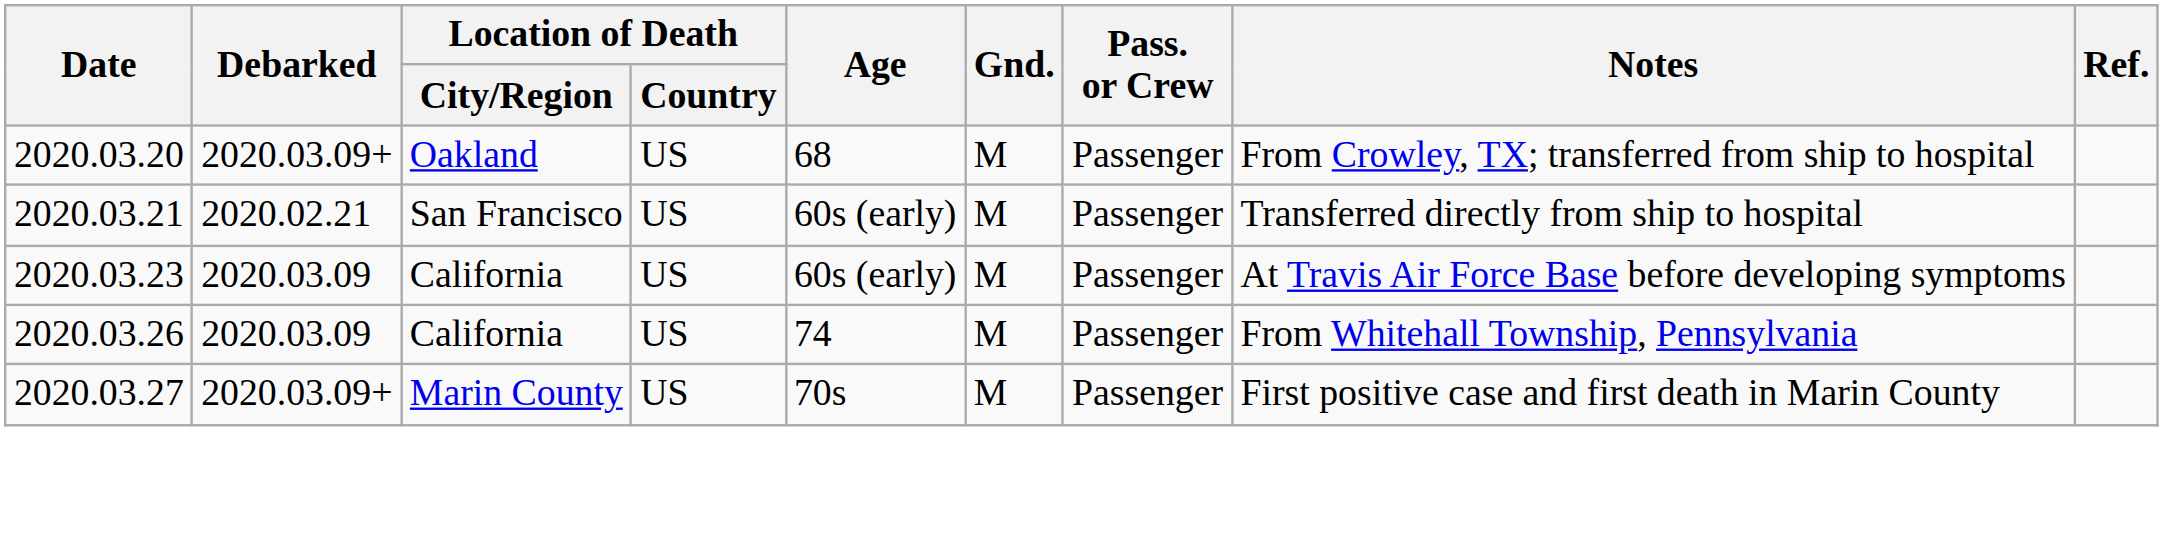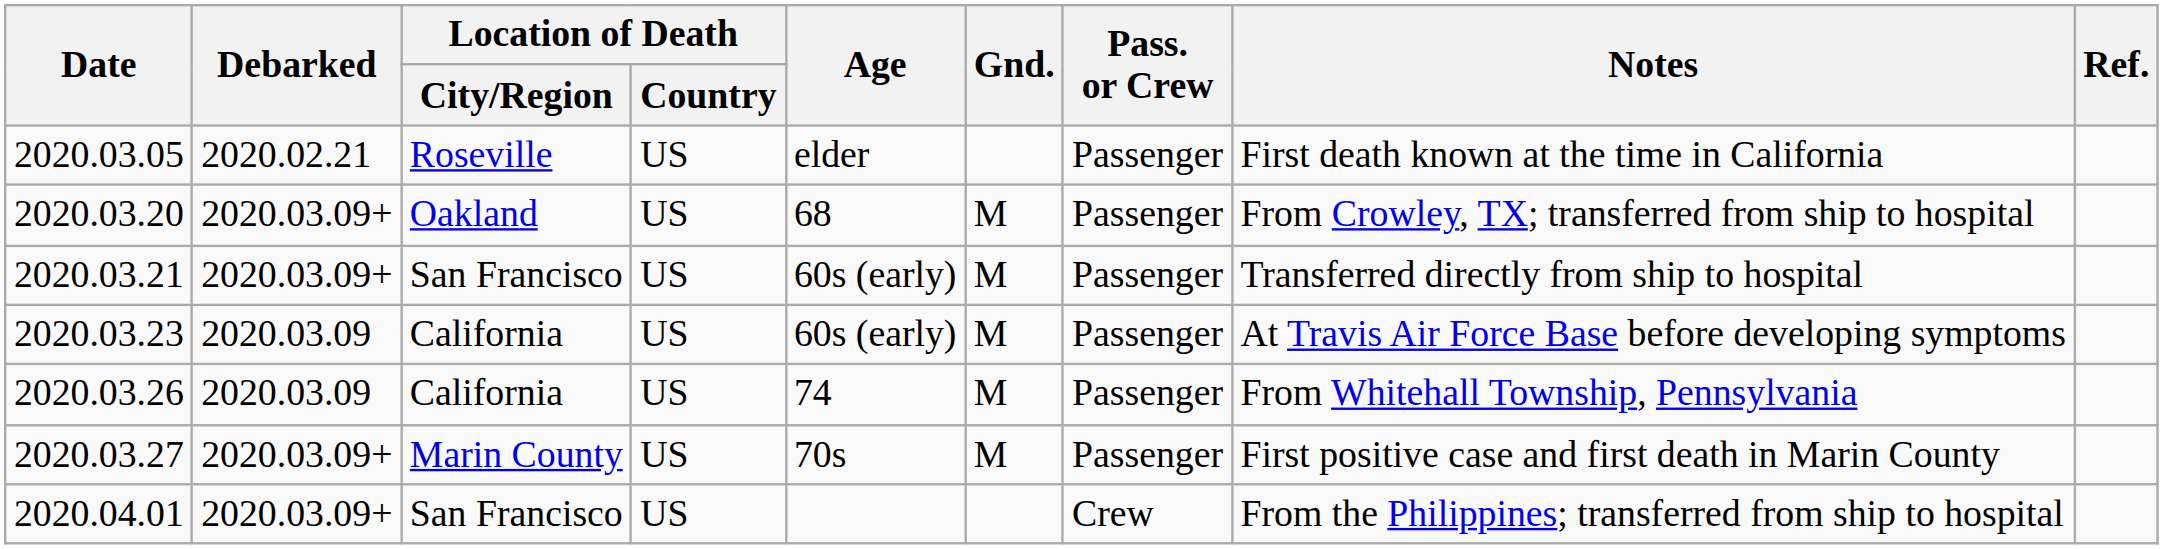+ row: 2020.03.05 | 2020.02.21 | Roseville | US | elder | Passenger | First death known at the time in California
2020.03.21 | Debarked: 2020.02.21 -> 2020.03.09+
+ row: 2020.04.01 | 2020.03.09+ | San Francisco | US | Crew | From the Philippines; transferred from ship to hospital
